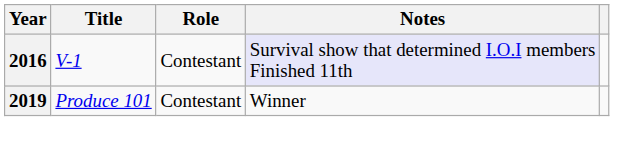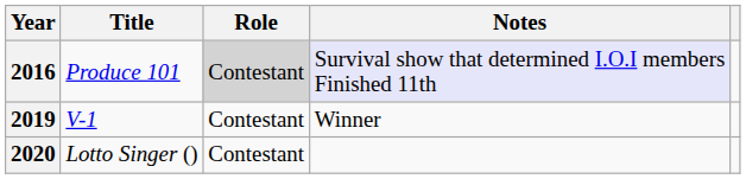2016 | Title: V-1 -> Produce 101
2016 | Role: no background -> lightgrey background
2019 | Title: Produce 101 -> V-1
+ row: 2020 | Lotto Singer () | Contestant
